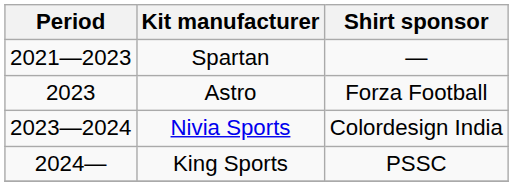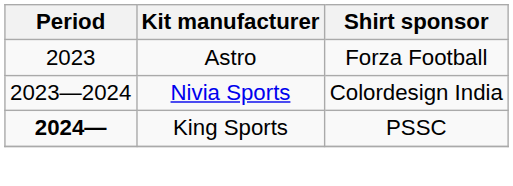- row: 2021—2023 | Spartan | —
King Sports | Period: normal -> bold
